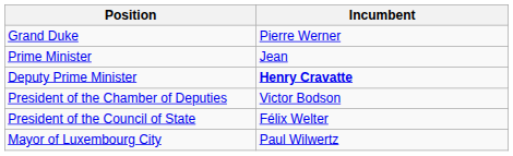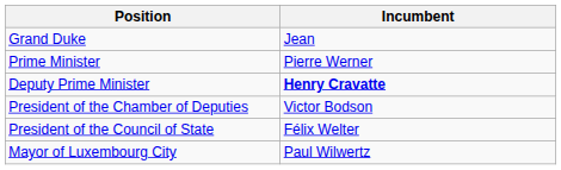Grand Duke | Incumbent: Pierre Werner -> Jean
Prime Minister | Incumbent: Jean -> Pierre Werner
